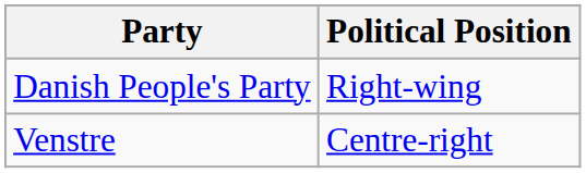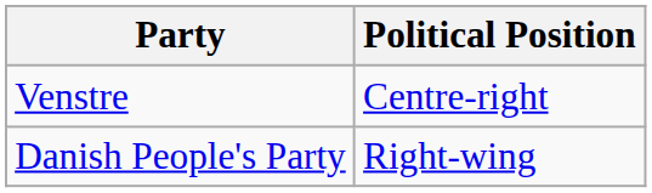rows swapped: Danish People's Party <-> Venstre
